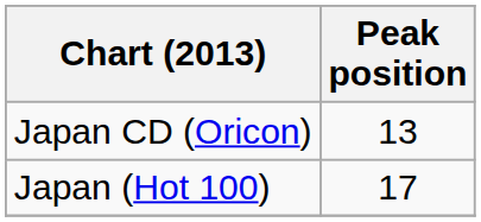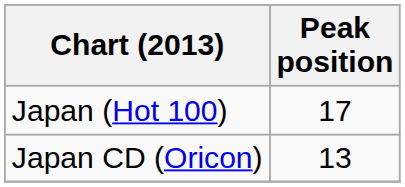rows swapped: Japan (Hot 100) <-> Japan CD (Oricon)
